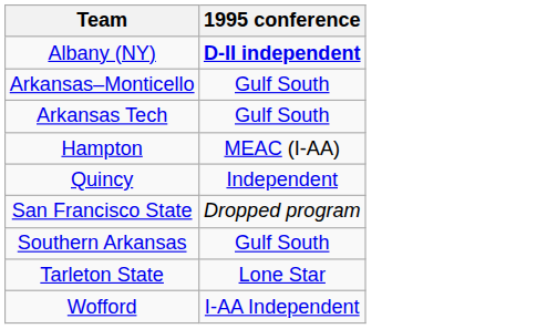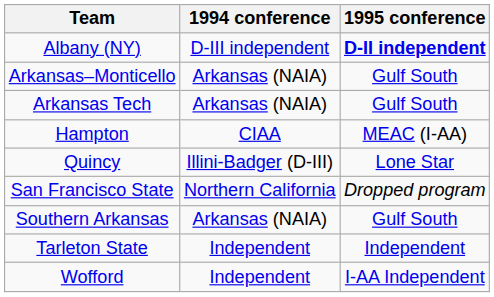+ column: 1994 conference | D-III independent | Arkansas (NAIA) | Arkansas (NAIA) | CIAA | Illini-Badger (D-III) | Northern California | Arkansas (NAIA) | Independent | Independent
Quincy | 1995 conference: Independent -> Lone Star
Tarleton State | 1995 conference: Lone Star -> Independent
